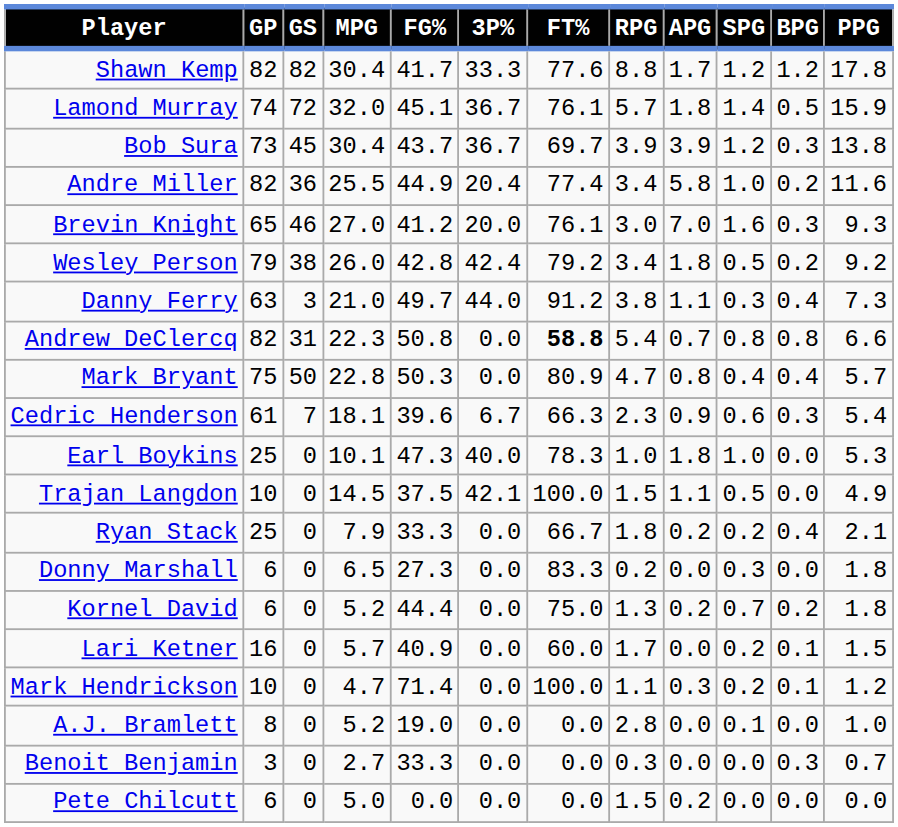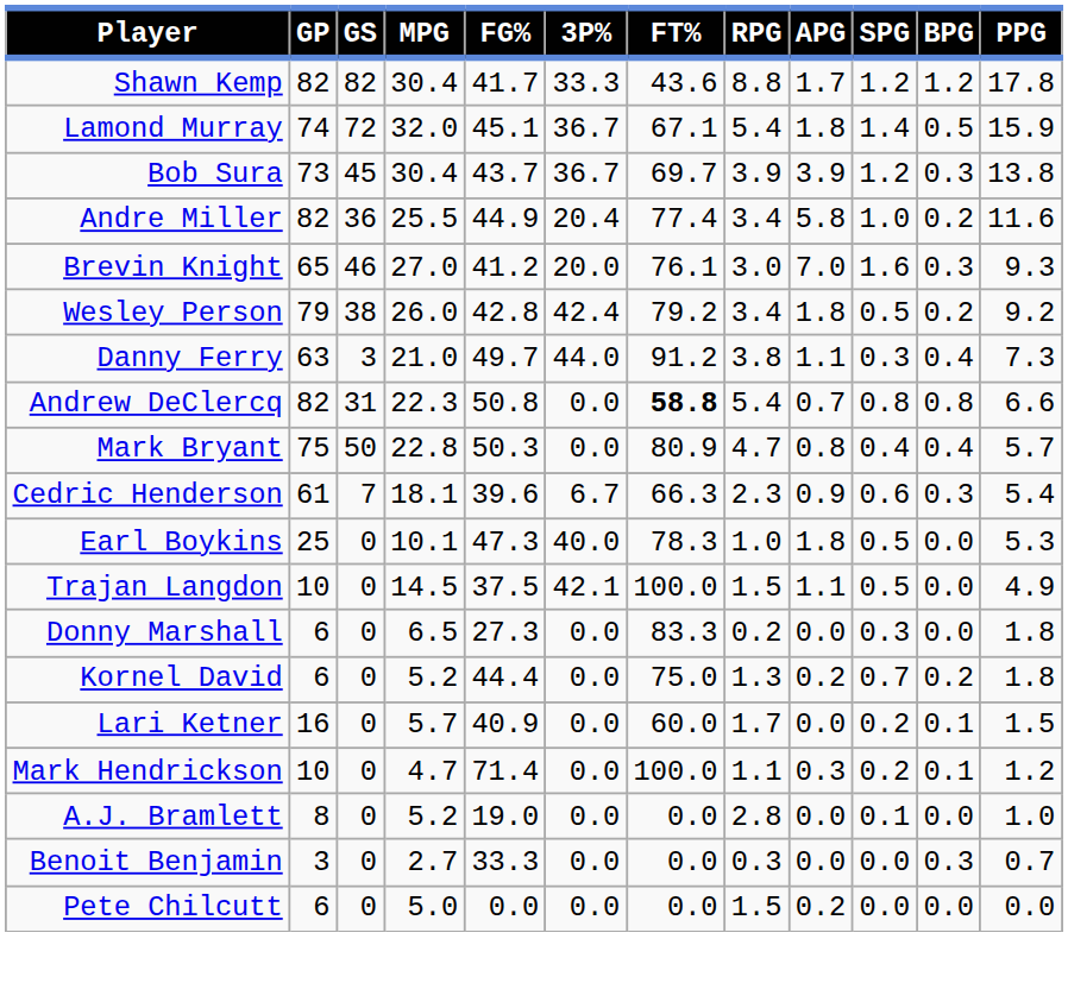Shawn Kemp | FT%: 77.6 -> 43.6
Lamond Murray | FT%: 76.1 -> 67.1
Lamond Murray | RPG: 5.7 -> 5.4
Earl Boykins | SPG: 1.0 -> 0.5
- row: Ryan Stack | 25 | 0 | 7.9 | 33.3 | 0.0 | 66.7 | 1.8 | 0.2 | 0.2 | 0.4 | 2.1
